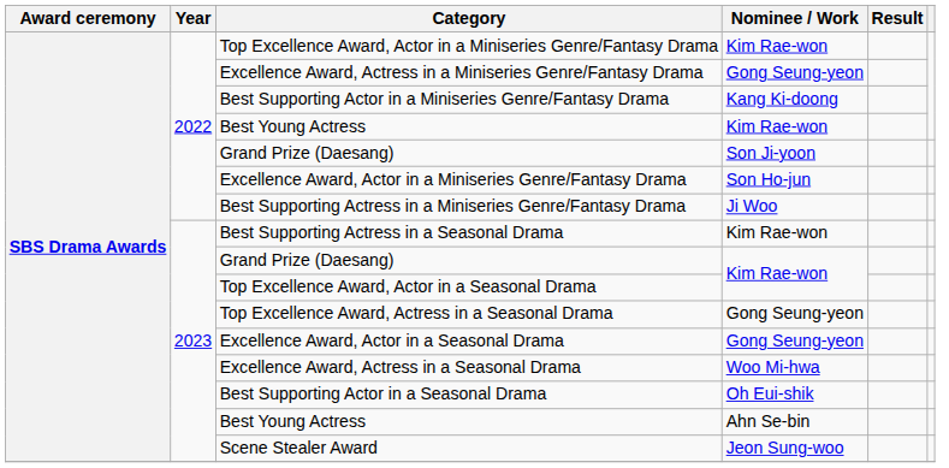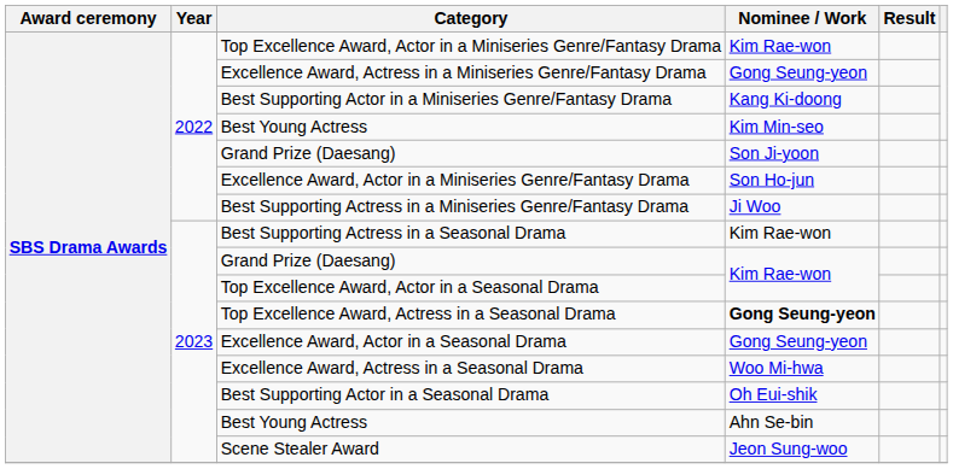2022 / Best Young Actress | Nominee / Work: Kim Rae-won -> Kim Min-seo
Top Excellence Award, Actress in a Seasonal Drama | Nominee / Work: normal -> bold
